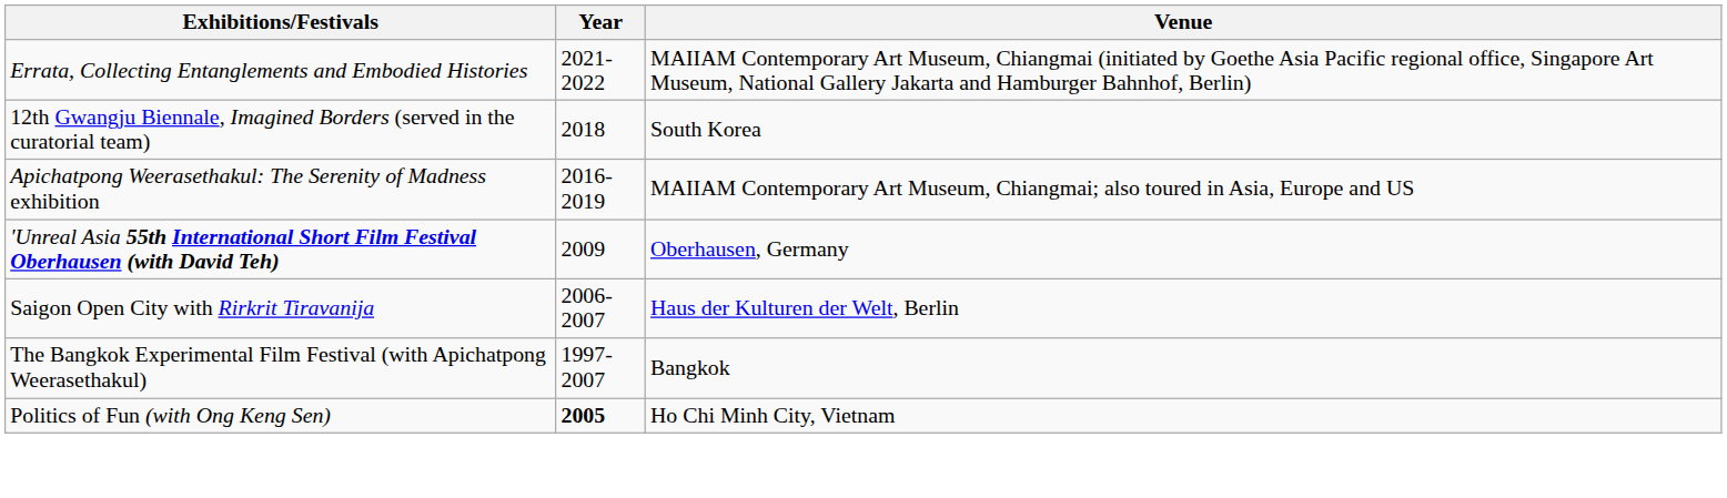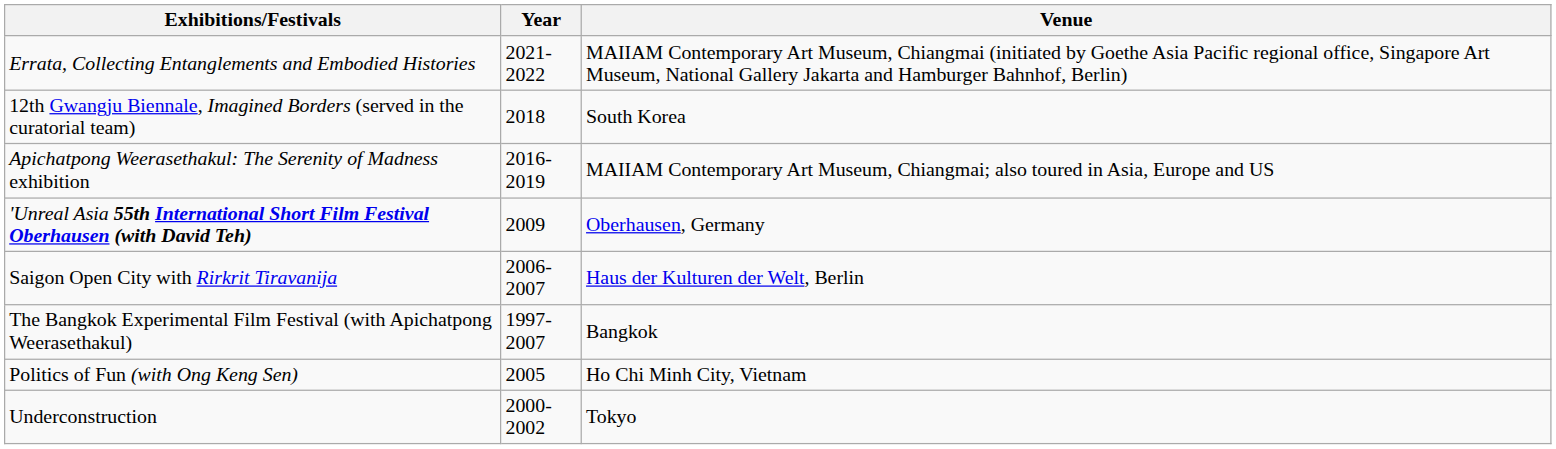Politics of Fun (with Ong Keng Sen) | Year: bold -> normal
+ row: Underconstruction | 2000-2002 | Tokyo
